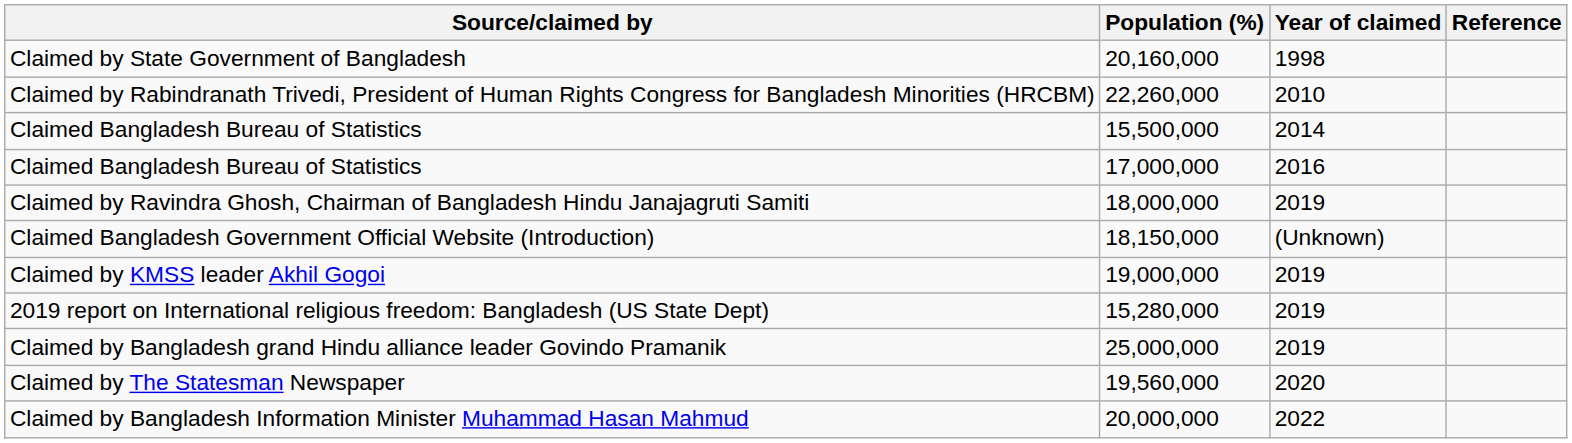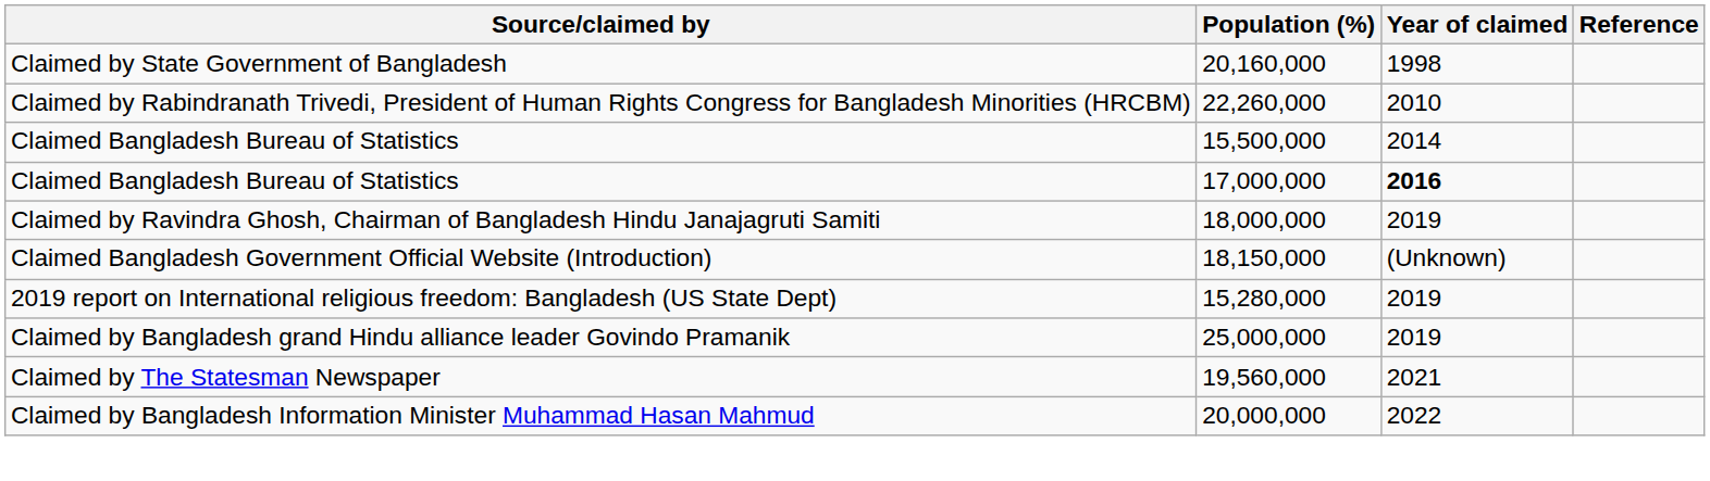Claimed Bangladesh Bureau of Statistics / 17,000,000 | Year of claimed: normal -> bold
- row: Claimed by KMSS leader Akhil Gogoi | 19,000,000 | 2019
Claimed by The Statesman Newspaper | Year of claimed: 2020 -> 2021
